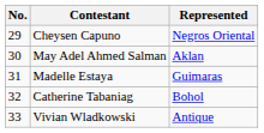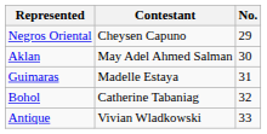columns swapped: No. <-> Represented
